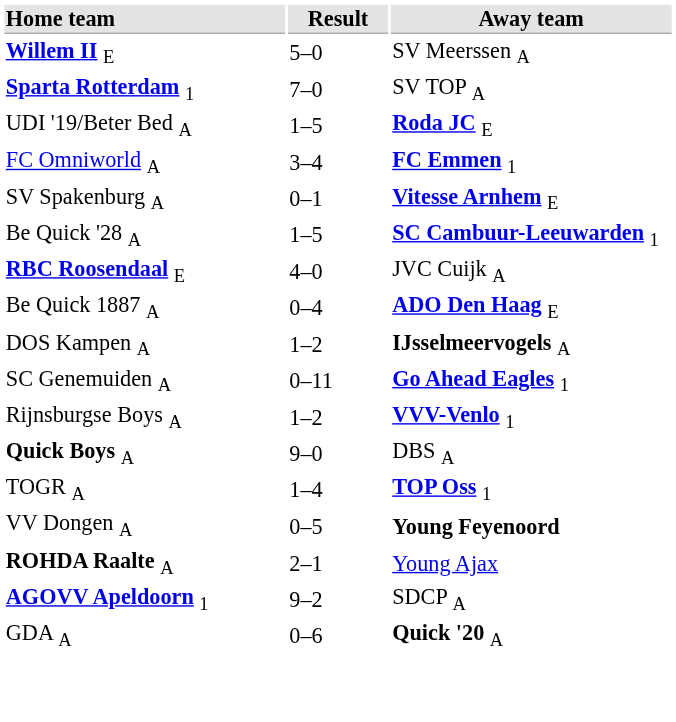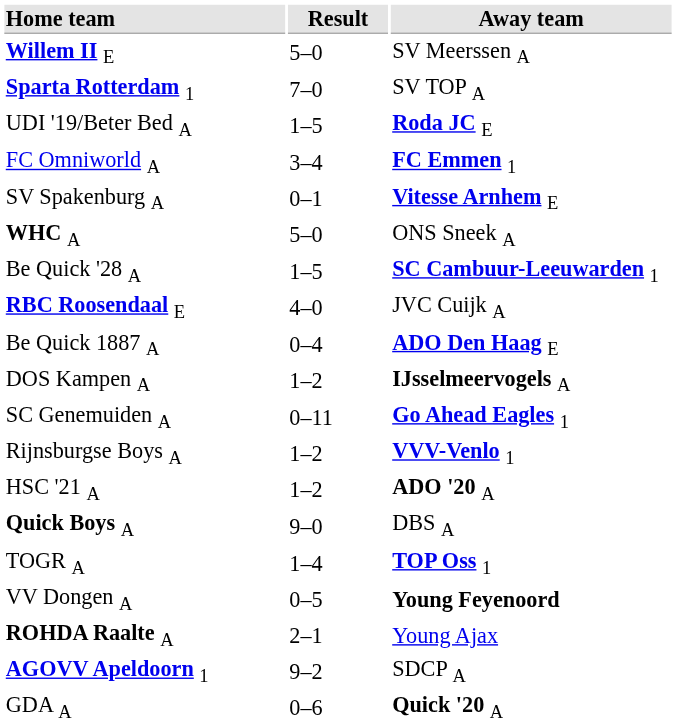+ row: WHC A | 5–0 | ONS Sneek A
+ row: HSC '21 A | 1–2 | ADO '20 A
